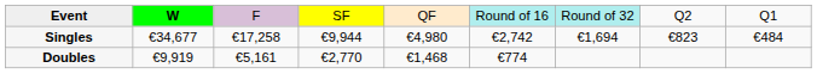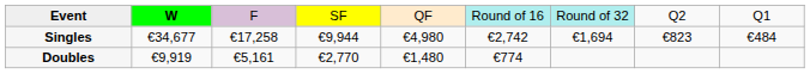Doubles | column 5: €1,468 -> €1,480
